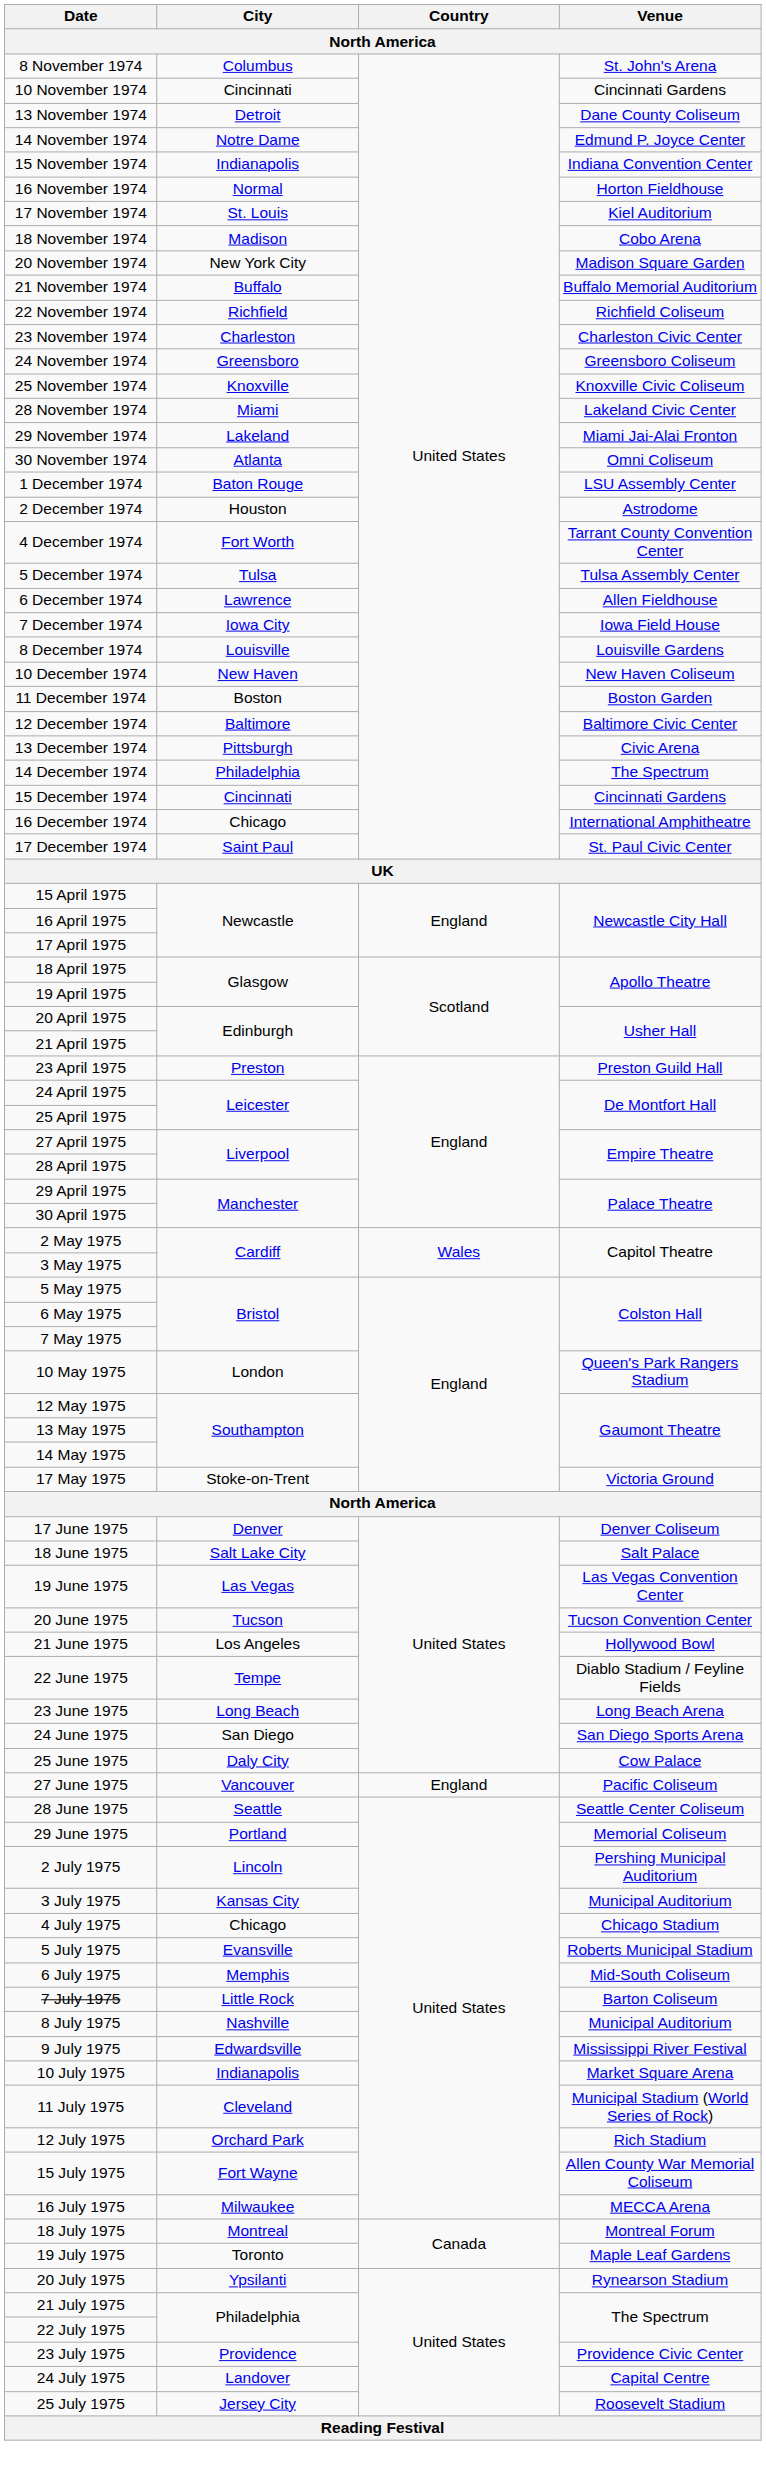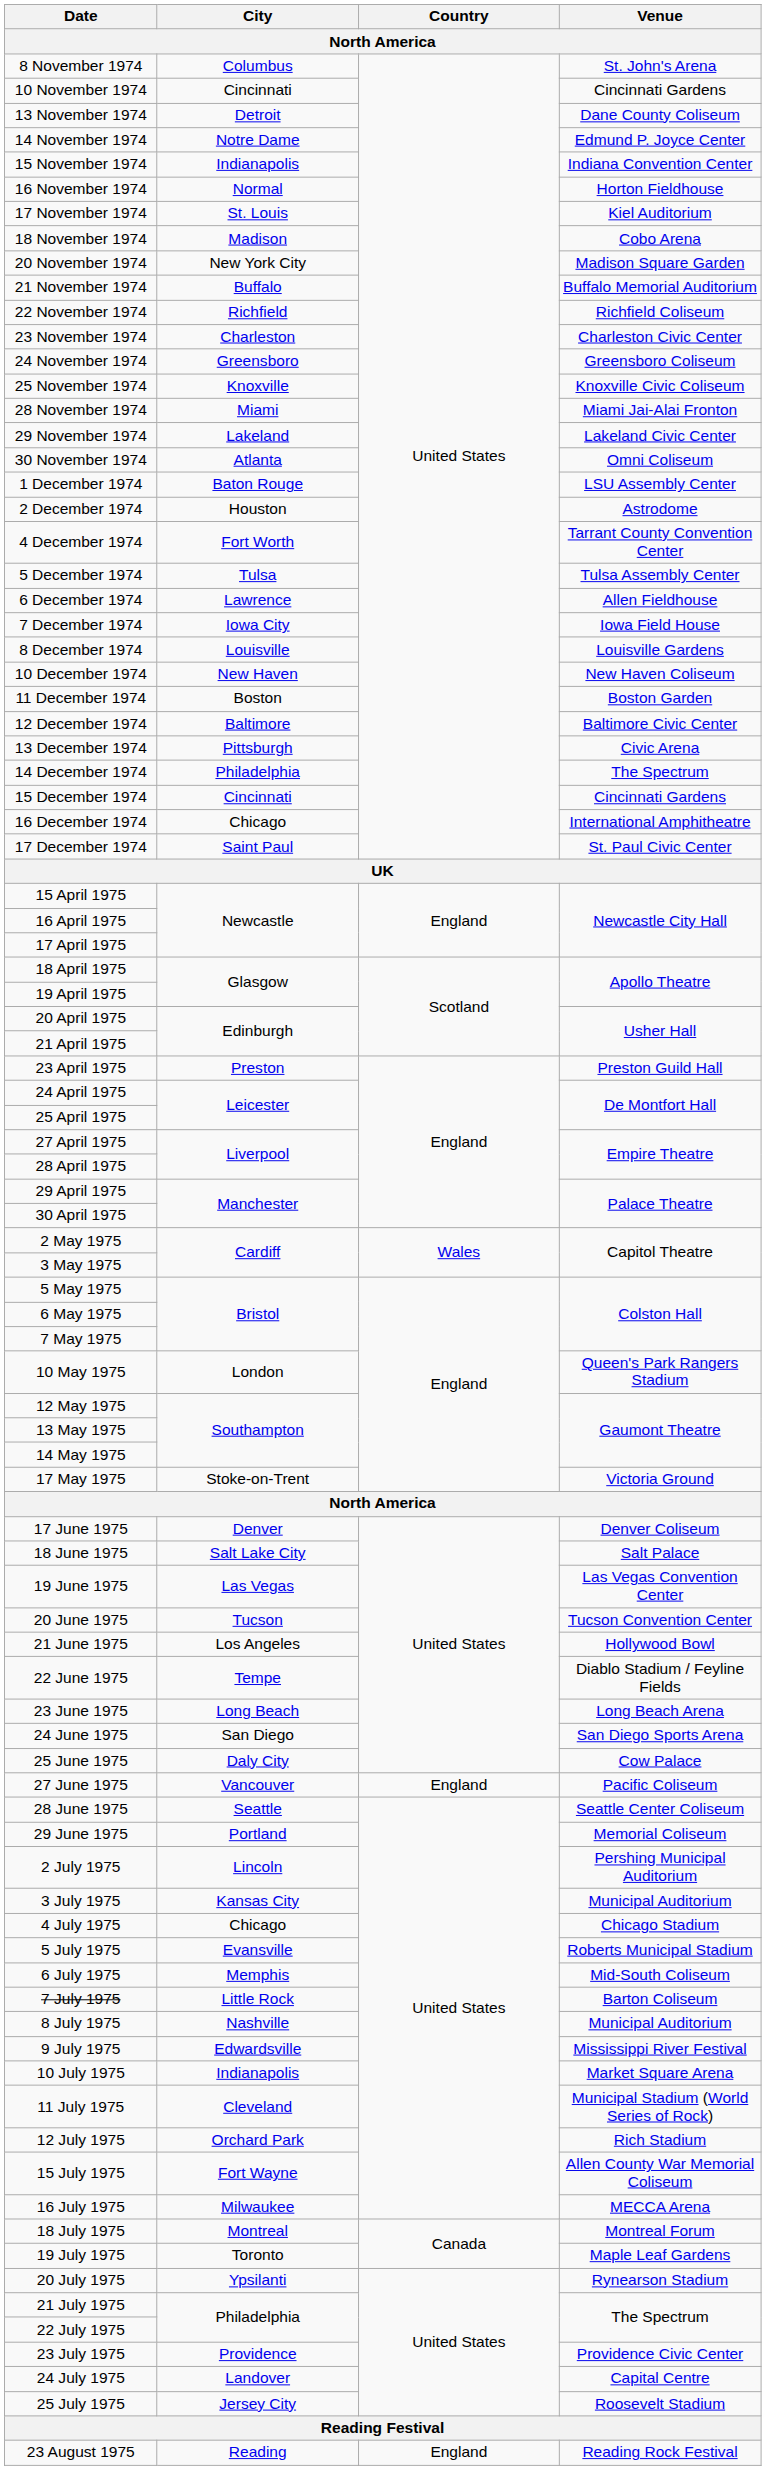28 November 1974 | Venue: Lakeland Civic Center -> Miami Jai-Alai Fronton
29 November 1974 | Venue: Miami Jai-Alai Fronton -> Lakeland Civic Center
+ row: 23 August 1975 | Reading | England | Reading Rock Festival
